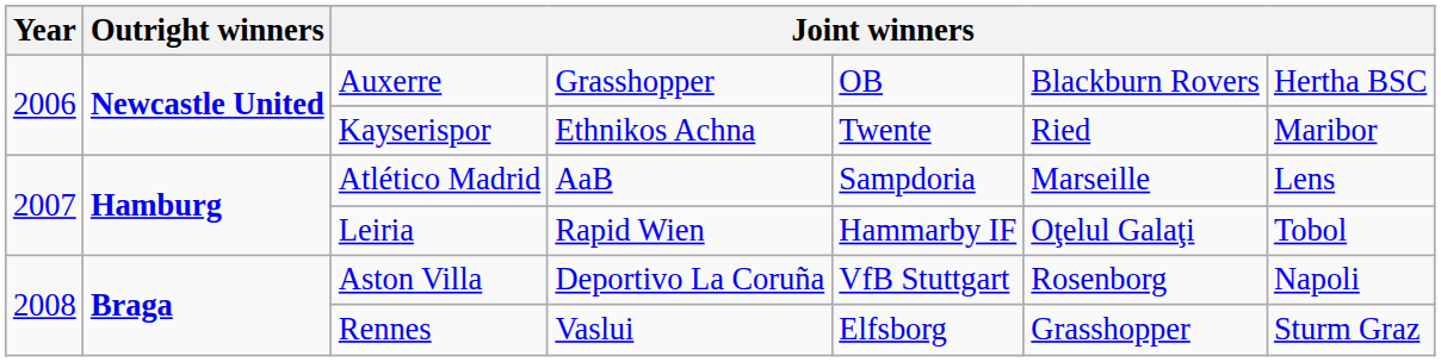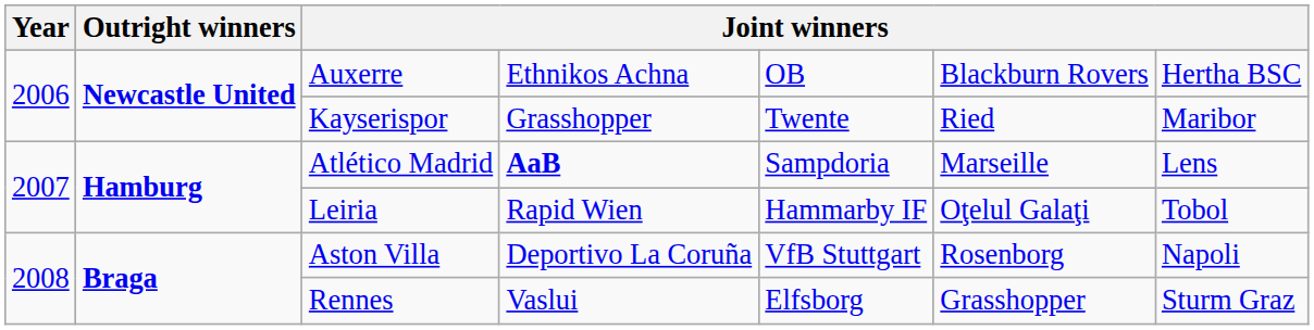Auxerre | column 4: Grasshopper -> Ethnikos Achna
Kayserispor | column 4: Ethnikos Achna -> Grasshopper
Atlético Madrid | column 4: normal -> bold
